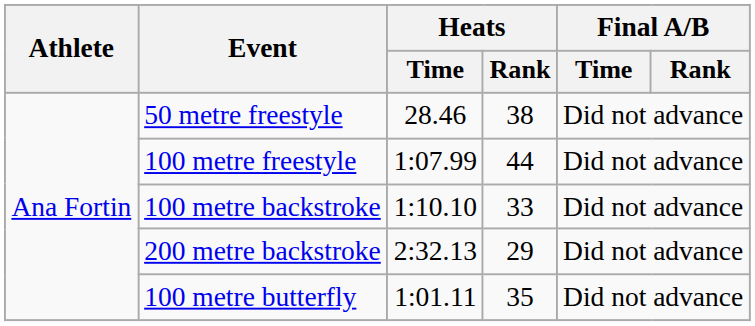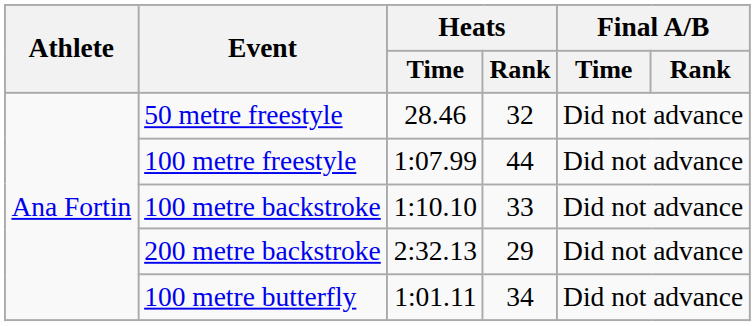50 metre freestyle | Heats / Rank: 38 -> 32
100 metre butterfly | Heats / Rank: 35 -> 34
